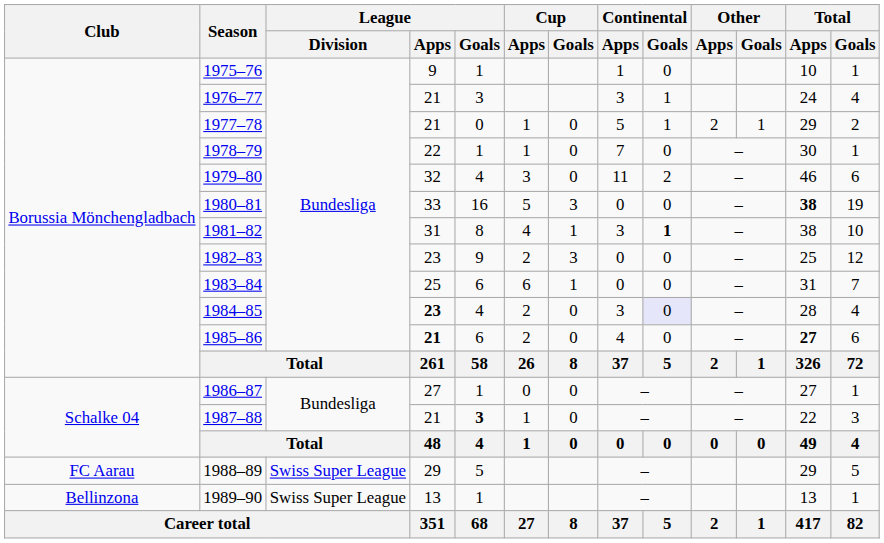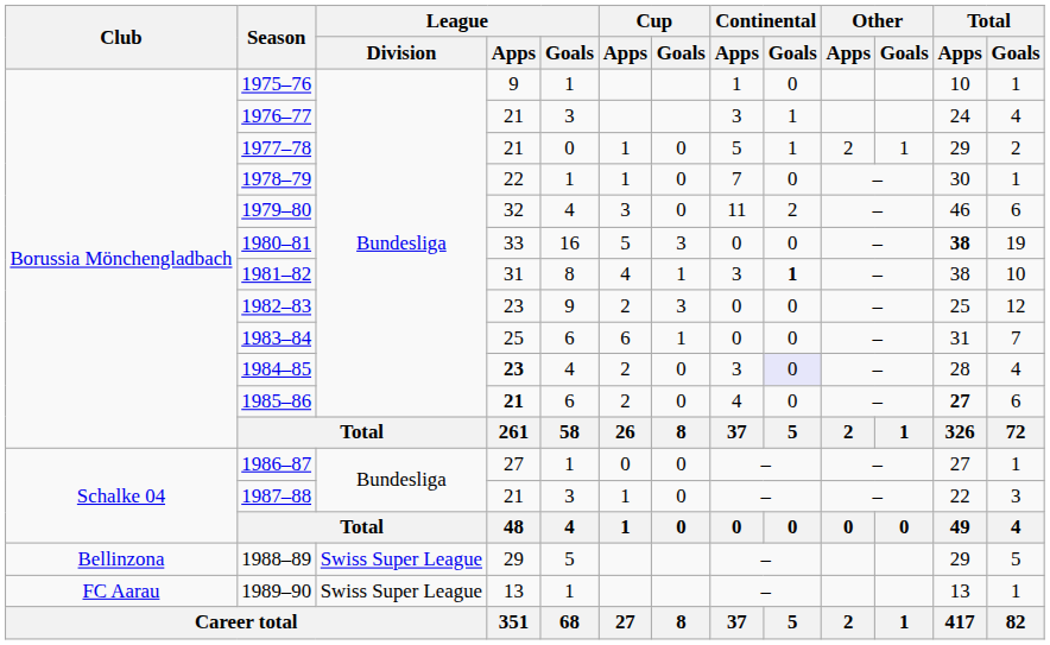1987–88 | League / Goals: bold -> normal
1988–89 | Club: FC Aarau -> Bellinzona
1989–90 | Club: Bellinzona -> FC Aarau
